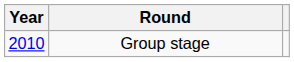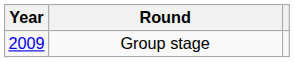Group stage | Year: 2010 -> 2009
